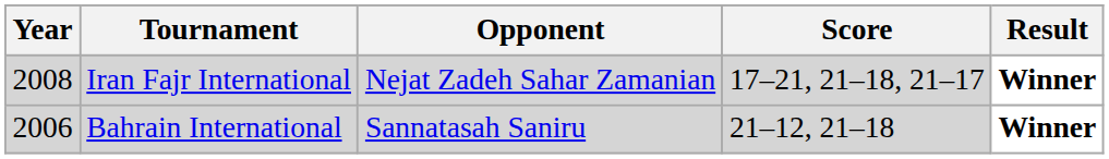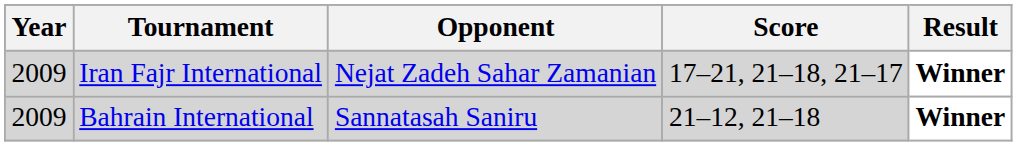Iran Fajr International | Year: 2008 -> 2009
Bahrain International | Year: 2006 -> 2009
